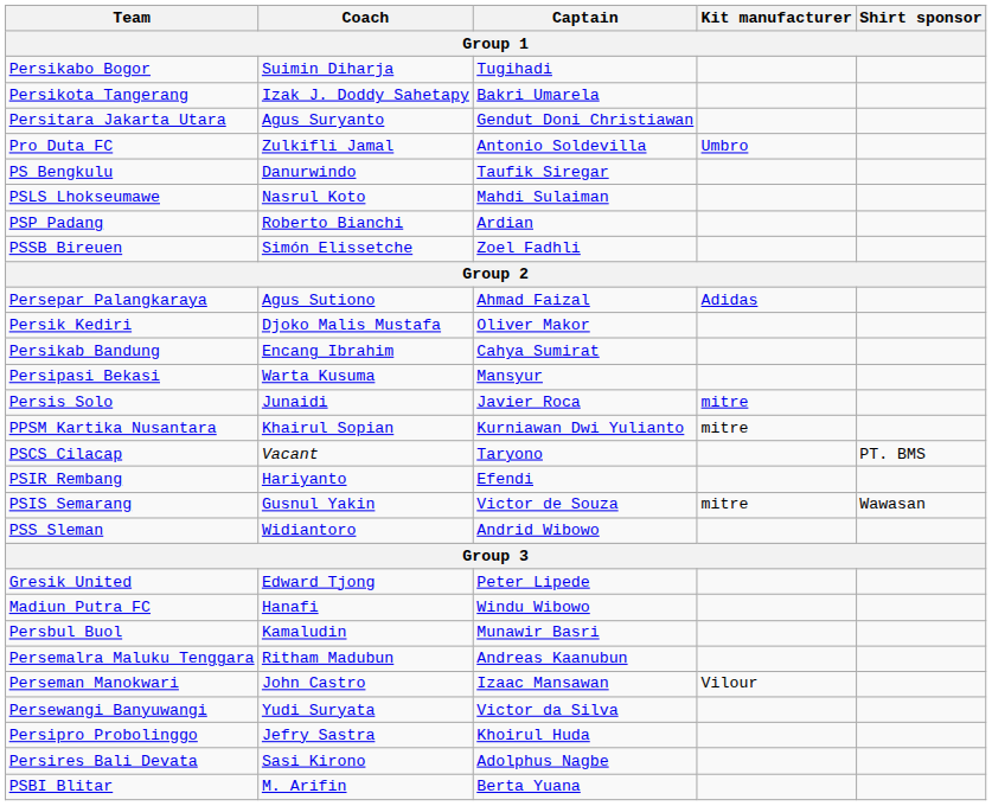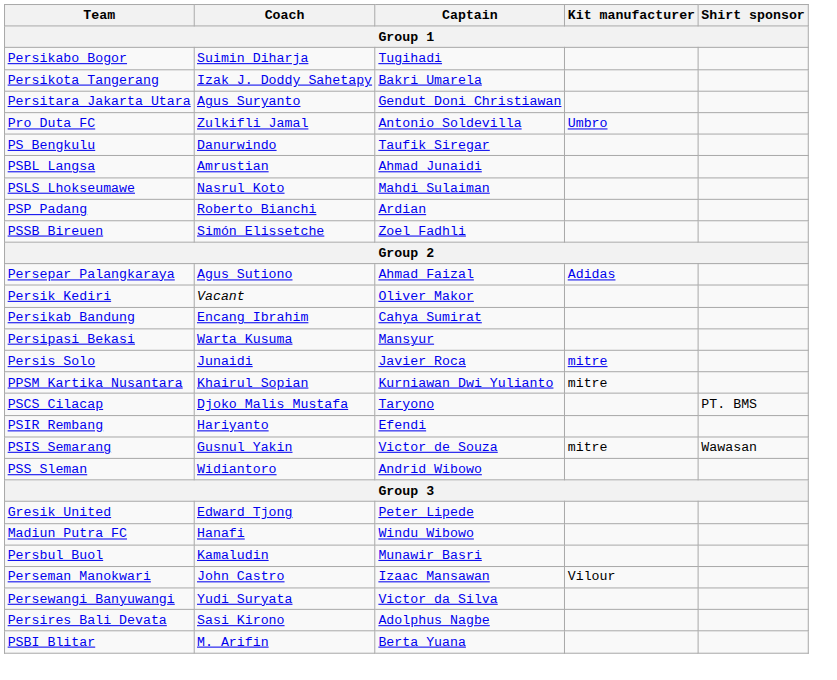+ row: PSBL Langsa | Amrustian | Ahmad Junaidi
Persik Kediri | Coach: Djoko Malis Mustafa -> Vacant
PSCS Cilacap | Coach: Vacant -> Djoko Malis Mustafa
- row: Persemalra Maluku Tenggara | Ritham Madubun | Andreas Kaanubun
- row: Persipro Probolinggo | Jefry Sastra | Khoirul Huda
